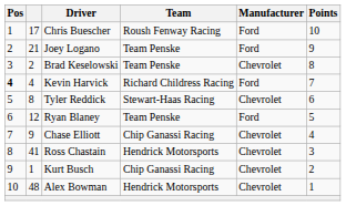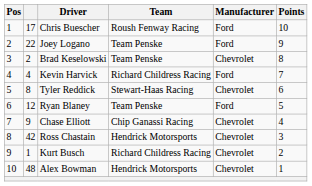Joey Logano | column 2: 21 -> 22
Kevin Harvick | Pos: bold -> normal
Ross Chastain | column 2: 41 -> 42
Kurt Busch | Team: Chip Ganassi Racing -> Richard Childress Racing
